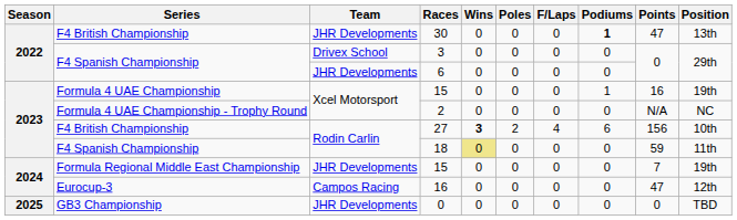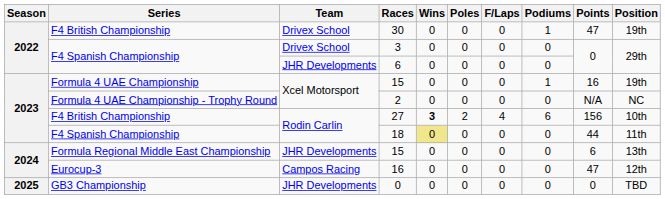30 | Team: JHR Developments -> Drivex School
30 | Podiums: bold -> normal
30 | Position: 13th -> 19th
18 | Points: 59 -> 44
Formula Regional Middle East Championship / 15 | Points: 7 -> 6
Formula Regional Middle East Championship / 15 | Position: 19th -> 13th
